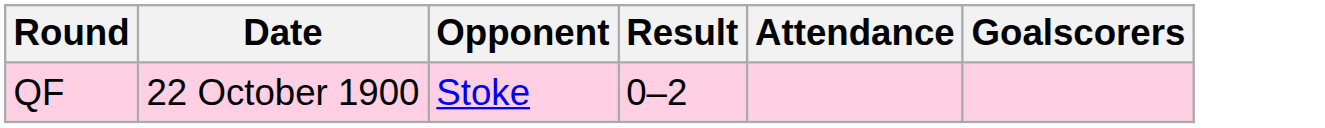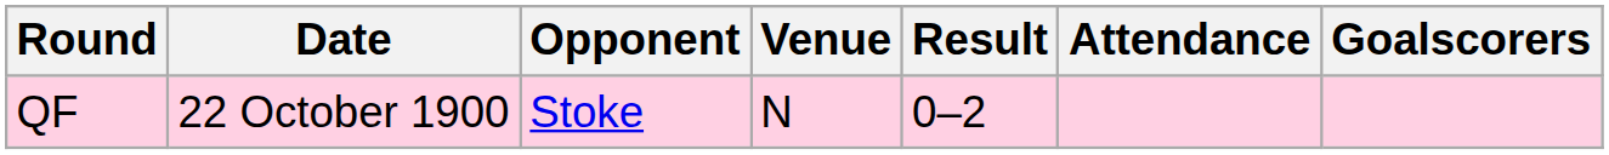+ column: Venue | N
